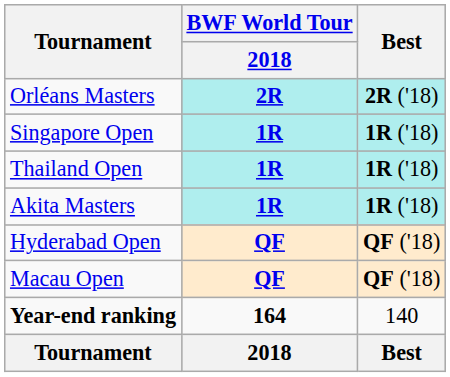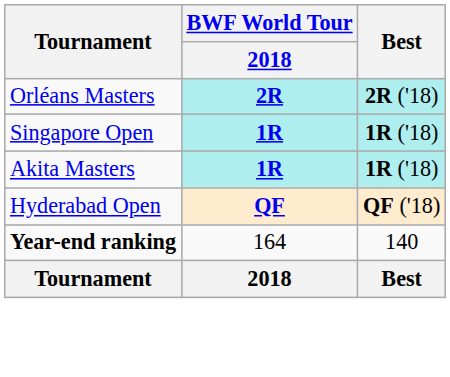- row: Thailand Open | 1R | 1R ('18)
- row: Macau Open | QF | QF ('18)
Year-end ranking | BWF World Tour / 2018: bold -> normal
